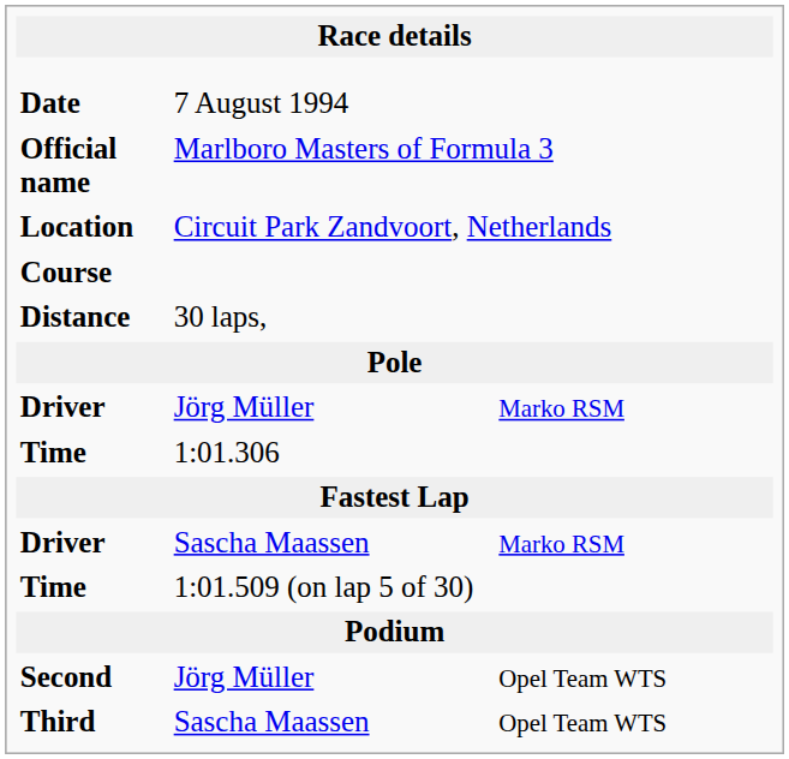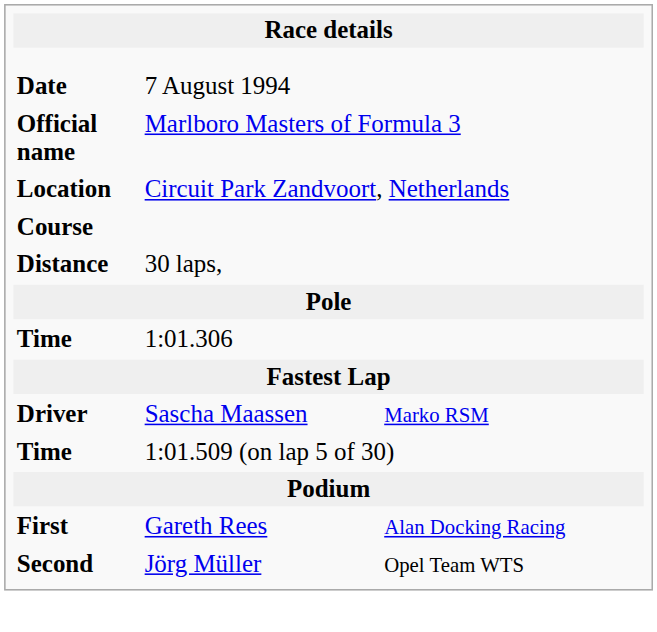- row: Driver | Jörg Müller | Marko RSM
+ row: First | Gareth Rees | Alan Docking Racing
- row: Third | Sascha Maassen | Opel Team WTS
